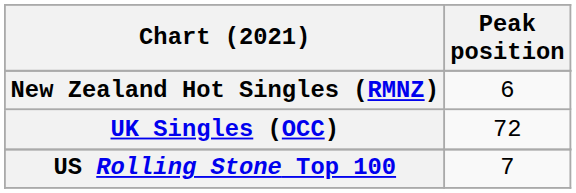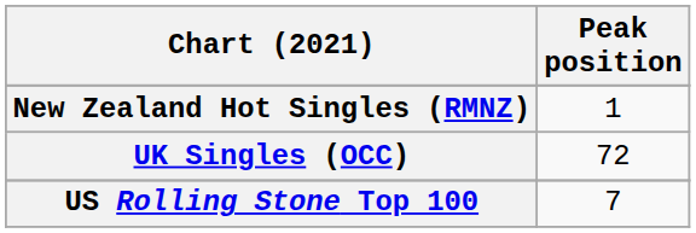New Zealand Hot Singles (RMNZ) | Peak position: 6 -> 1
